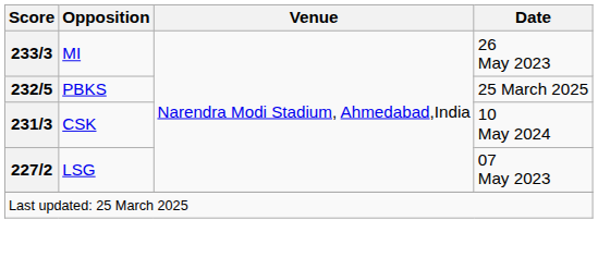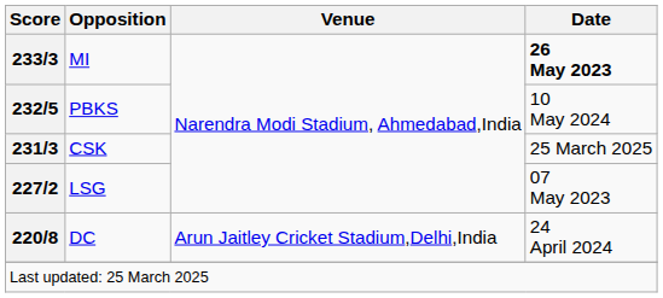MI | Date: normal -> bold
PBKS | Date: 25 March 2025 -> 10 May 2024
CSK | Date: 10 May 2024 -> 25 March 2025
+ row: 220/8 | DC | Arun Jaitley Cricket Stadium,Delhi,India | 24 April 2024
